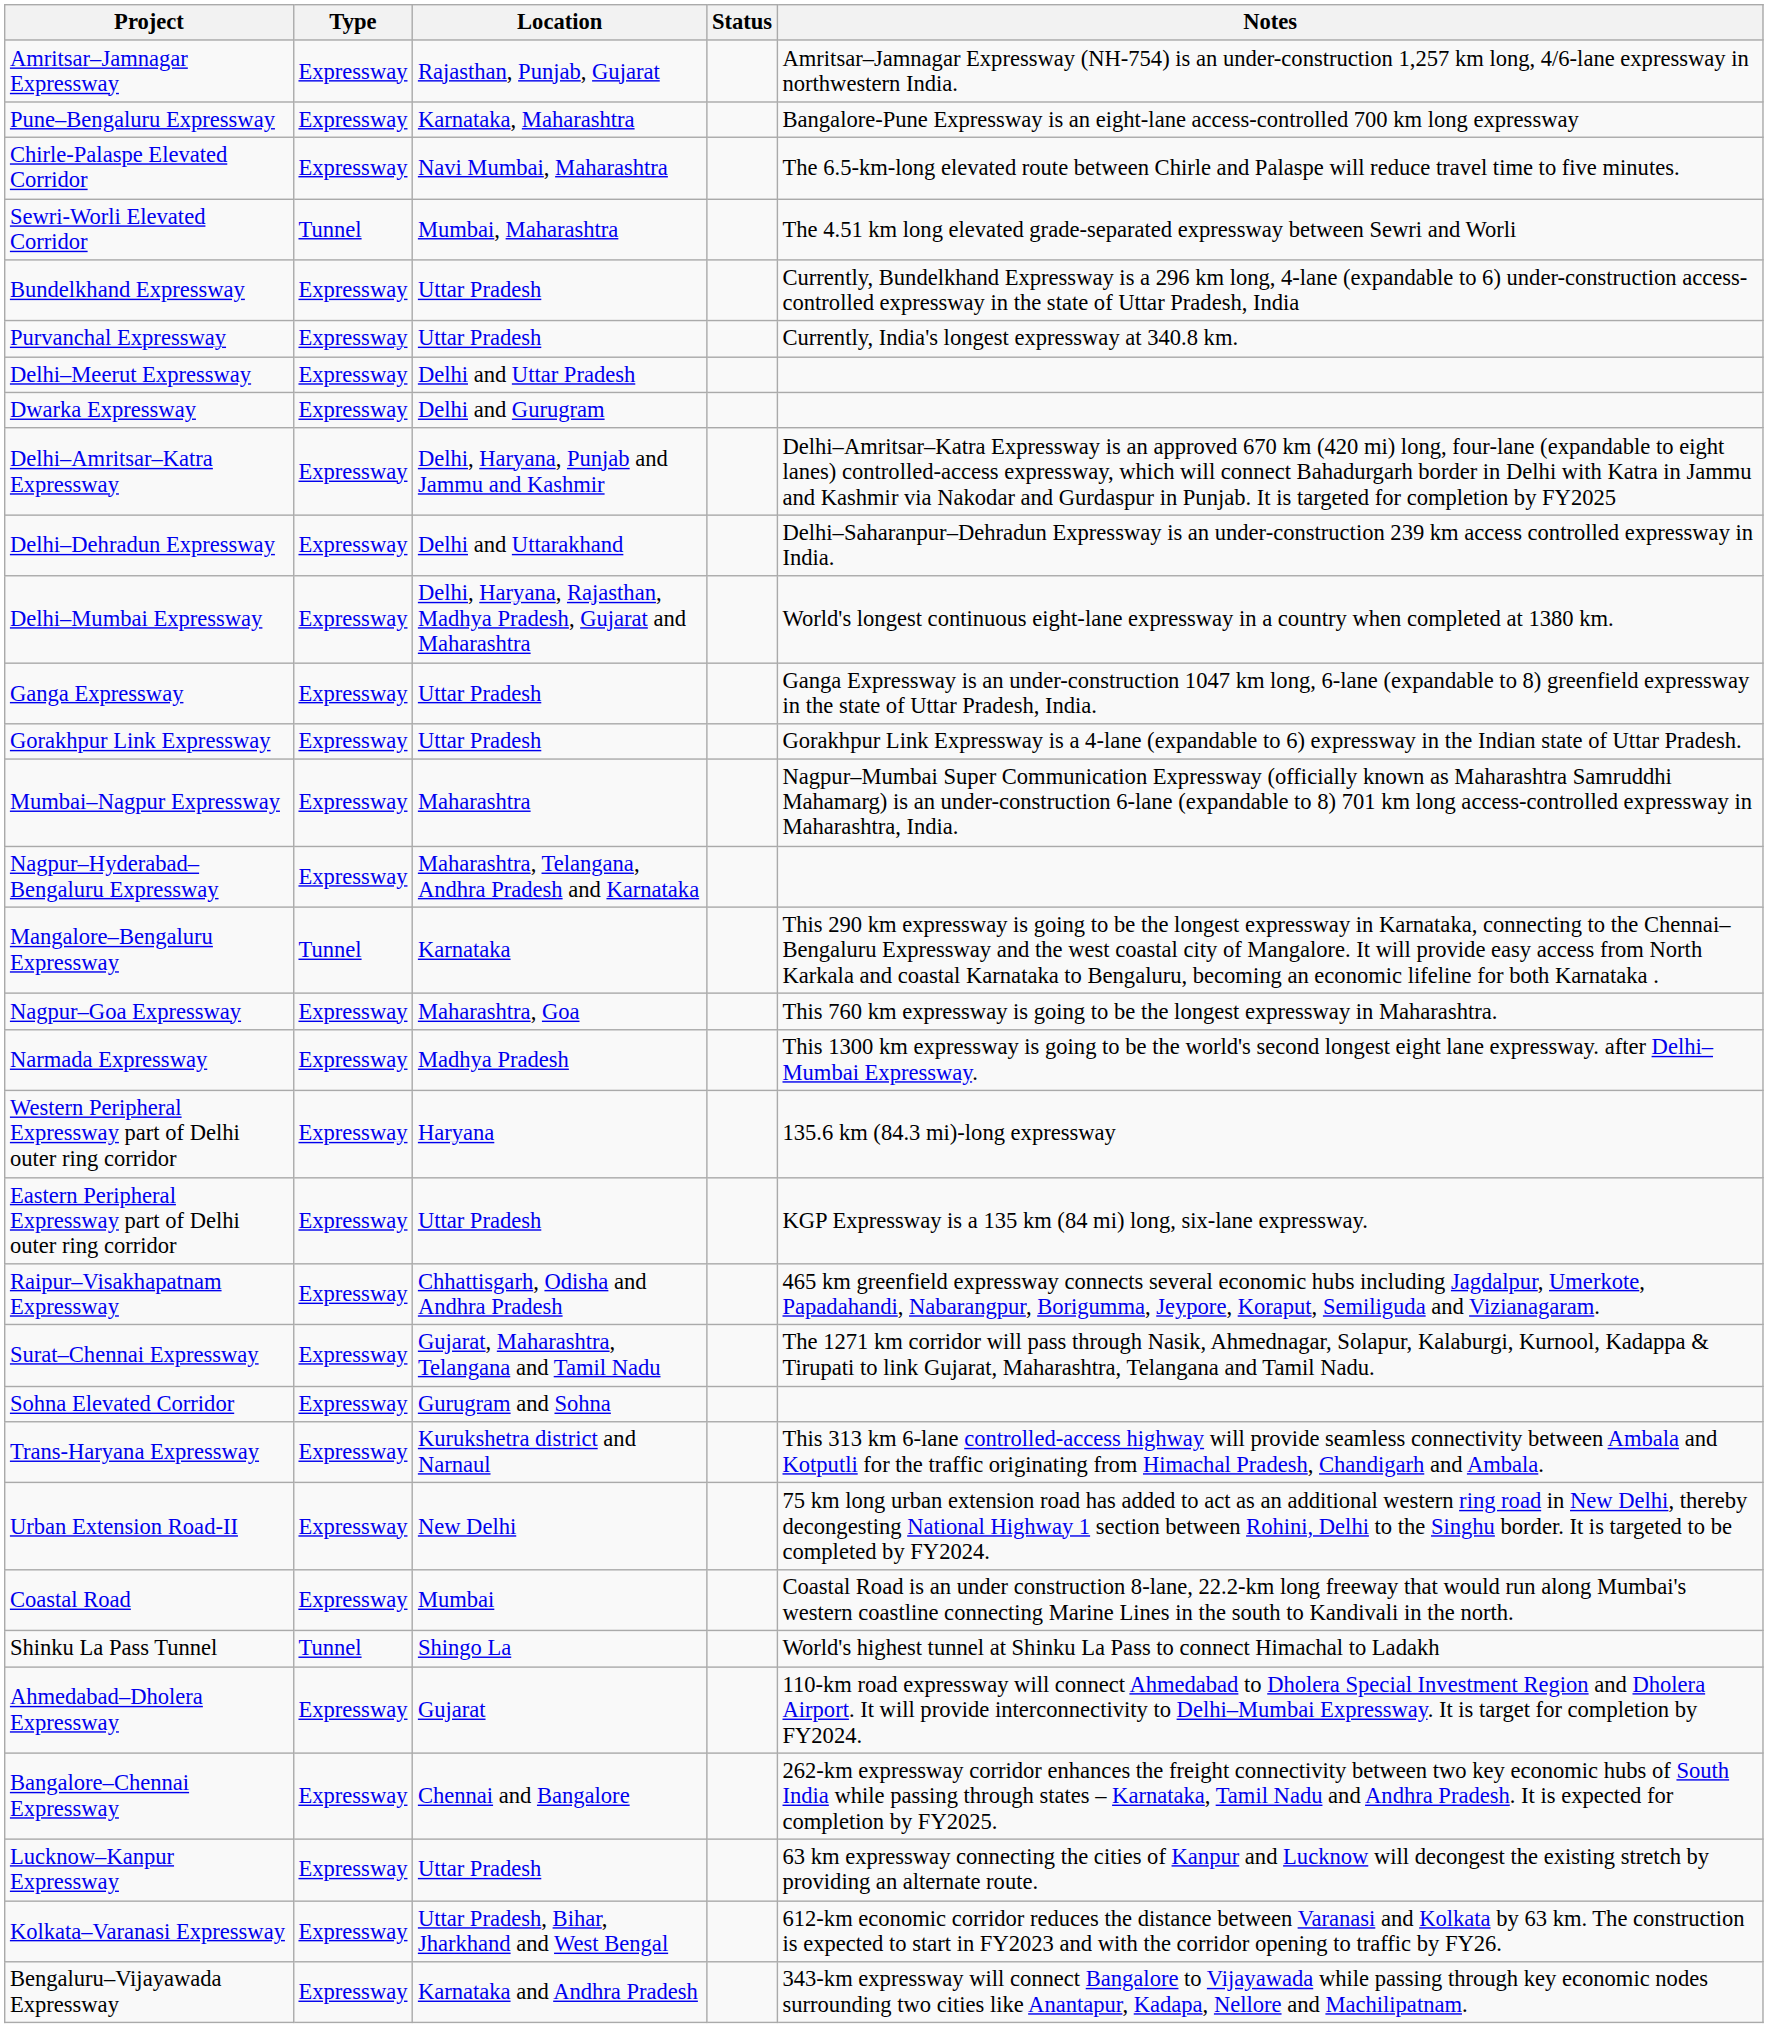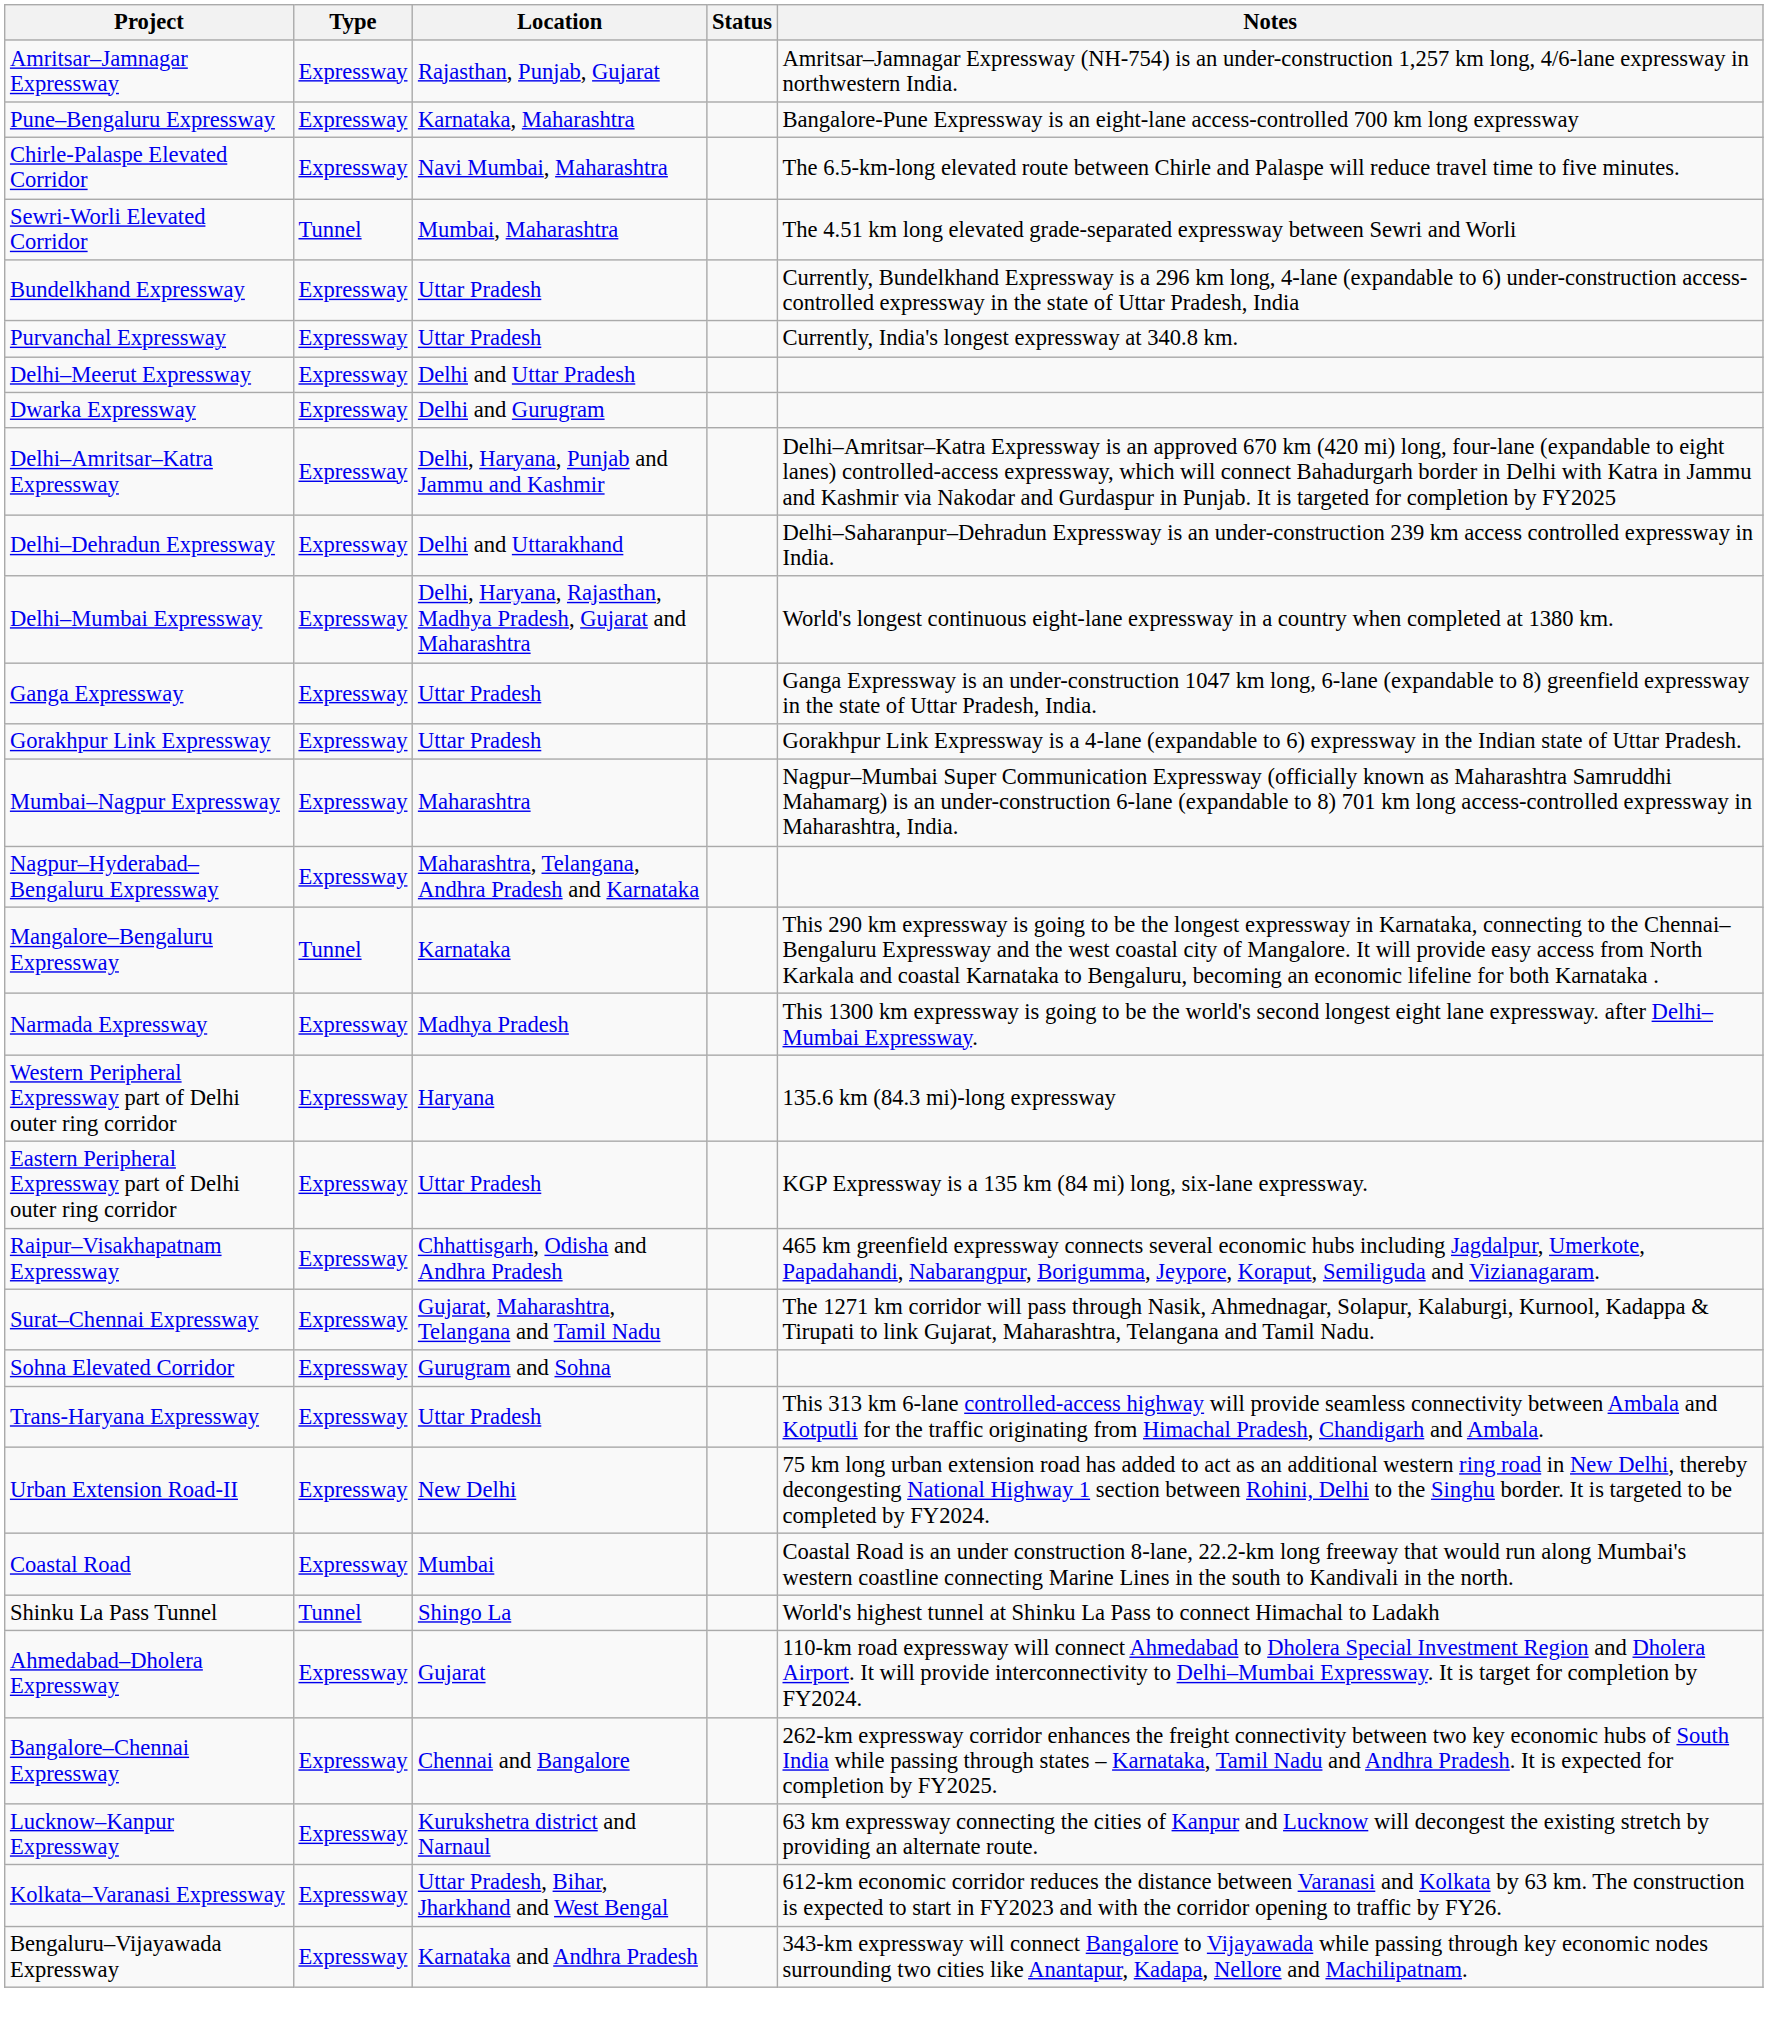- row: Nagpur–Goa Expressway | Expressway | Maharashtra, Goa | This 760 km expressway is going to be the longest expressway in Maharashtra.
Trans-Haryana Expressway | Location: Kurukshetra district and Narnaul -> Uttar Pradesh
Lucknow–Kanpur Expressway | Location: Uttar Pradesh -> Kurukshetra district and Narnaul
